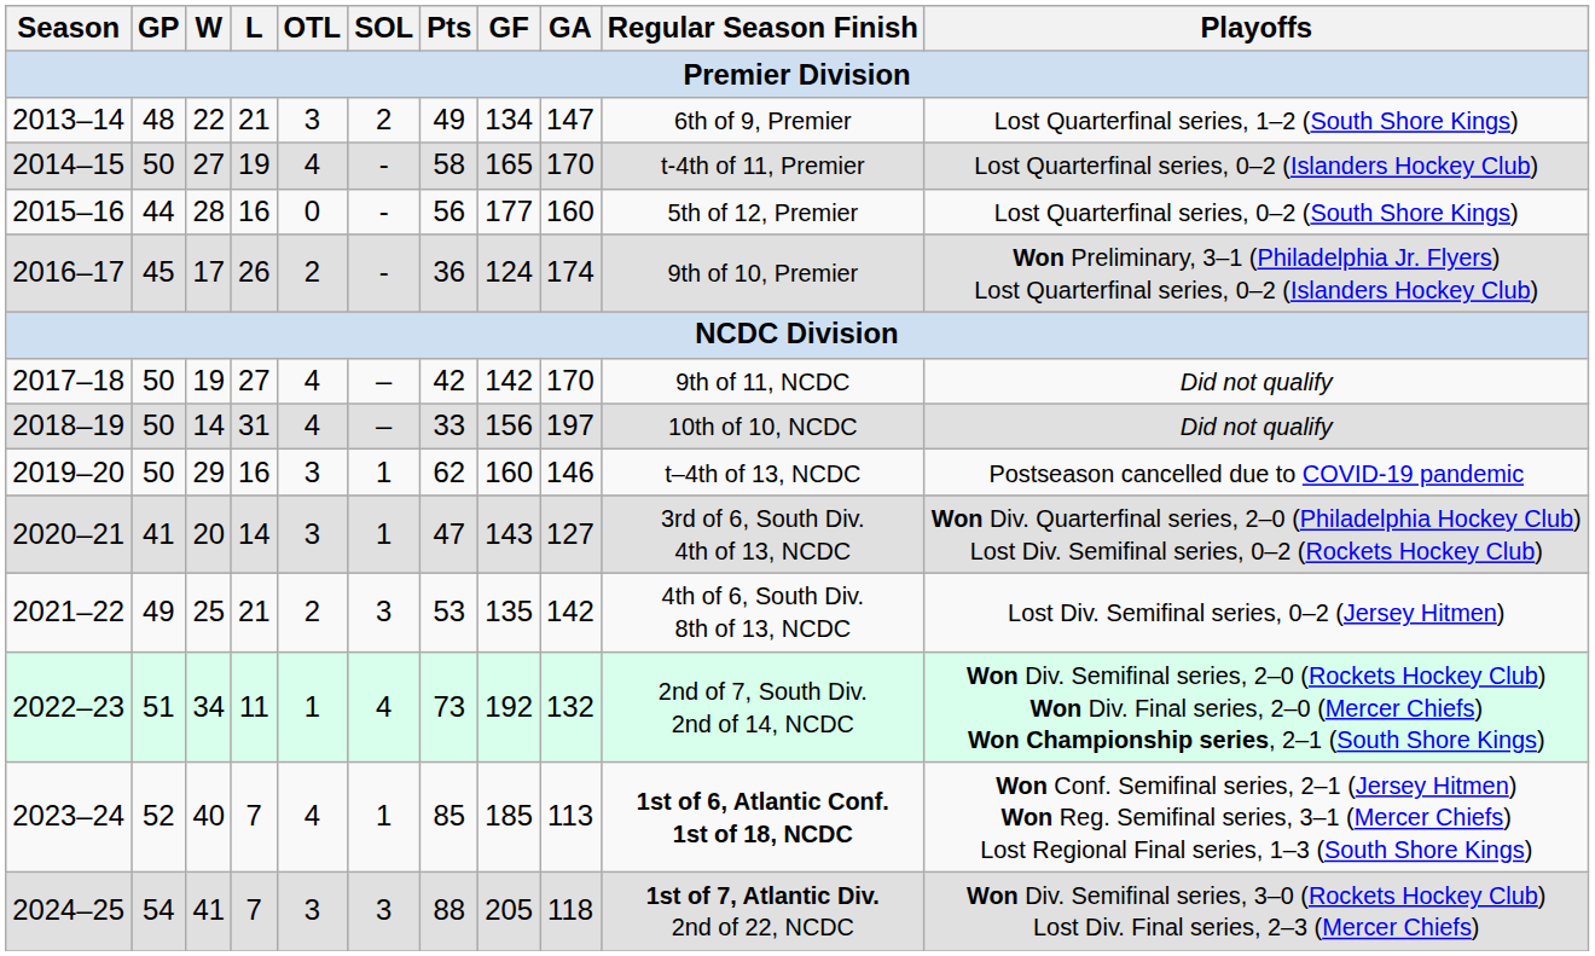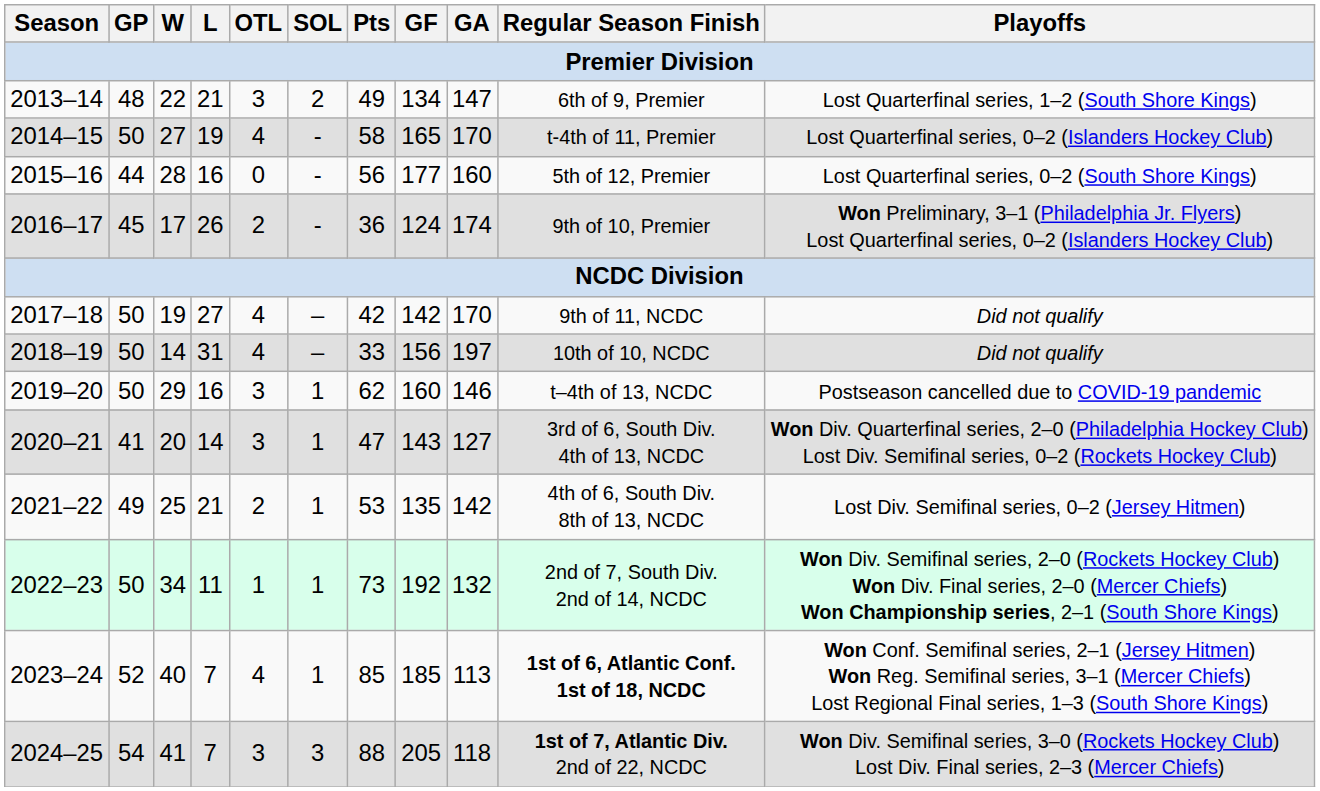2021–22 | SOL: 3 -> 1
2022–23 | GP: 51 -> 50
2022–23 | SOL: 4 -> 1
